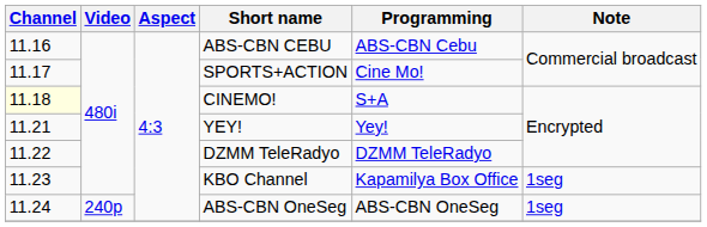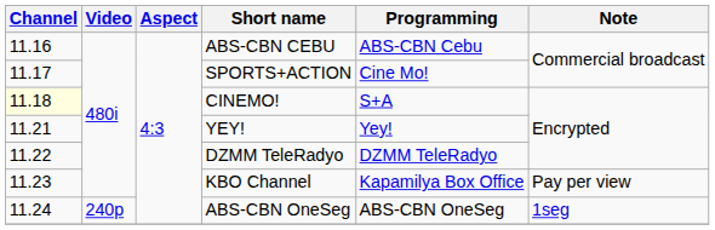KBO Channel | Note: 1seg -> Pay per view
